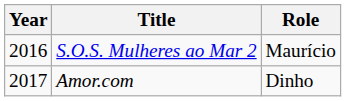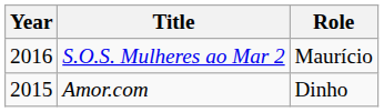Amor.com | Year: 2017 -> 2015
